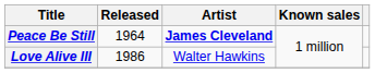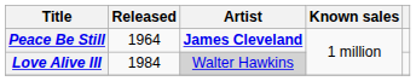Love Alive III | Released: 1986 -> 1984
Love Alive III | Artist: no background -> lightgrey background
